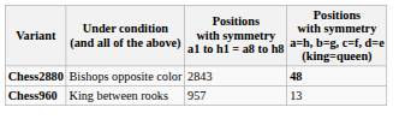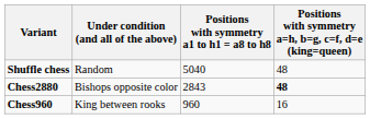+ row: Shuffle chess | Random | 5040 | 48
Chess960 | Positions with symmetry a1 to h1 = a8 to h8: 957 -> 960
Chess960 | Positions with symmetry a=h, b=g, c=f, d=e (king=queen): 13 -> 16
